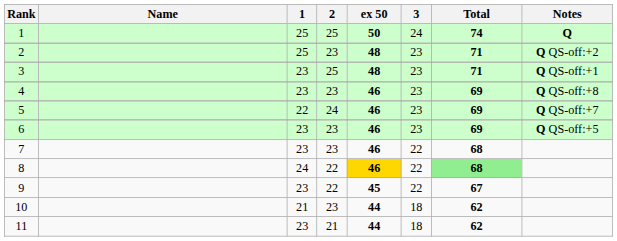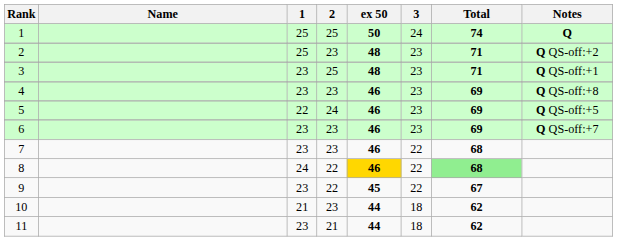5 | Notes: Q QS-off:+7 -> Q QS-off:+5
6 | Notes: Q QS-off:+5 -> Q QS-off:+7
